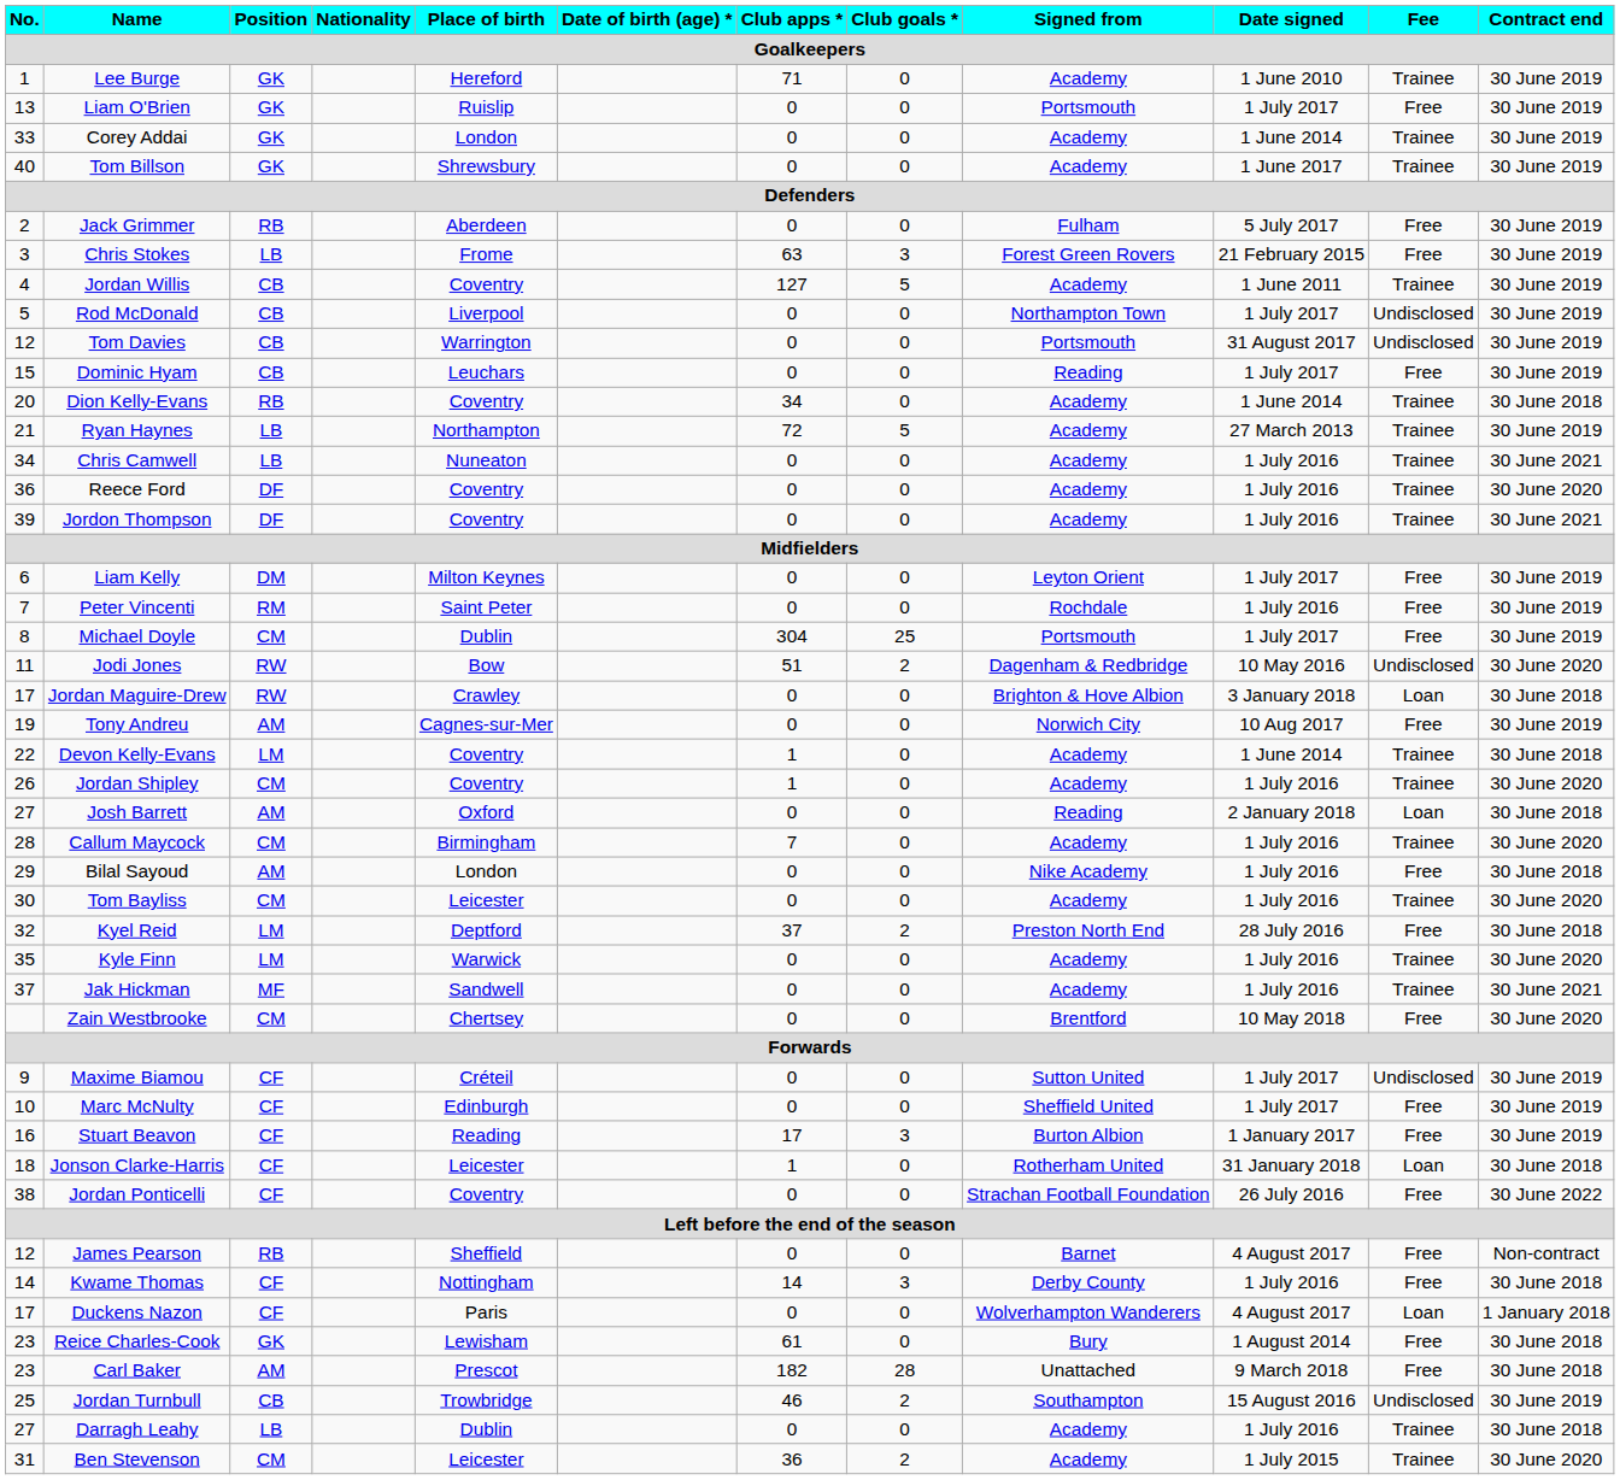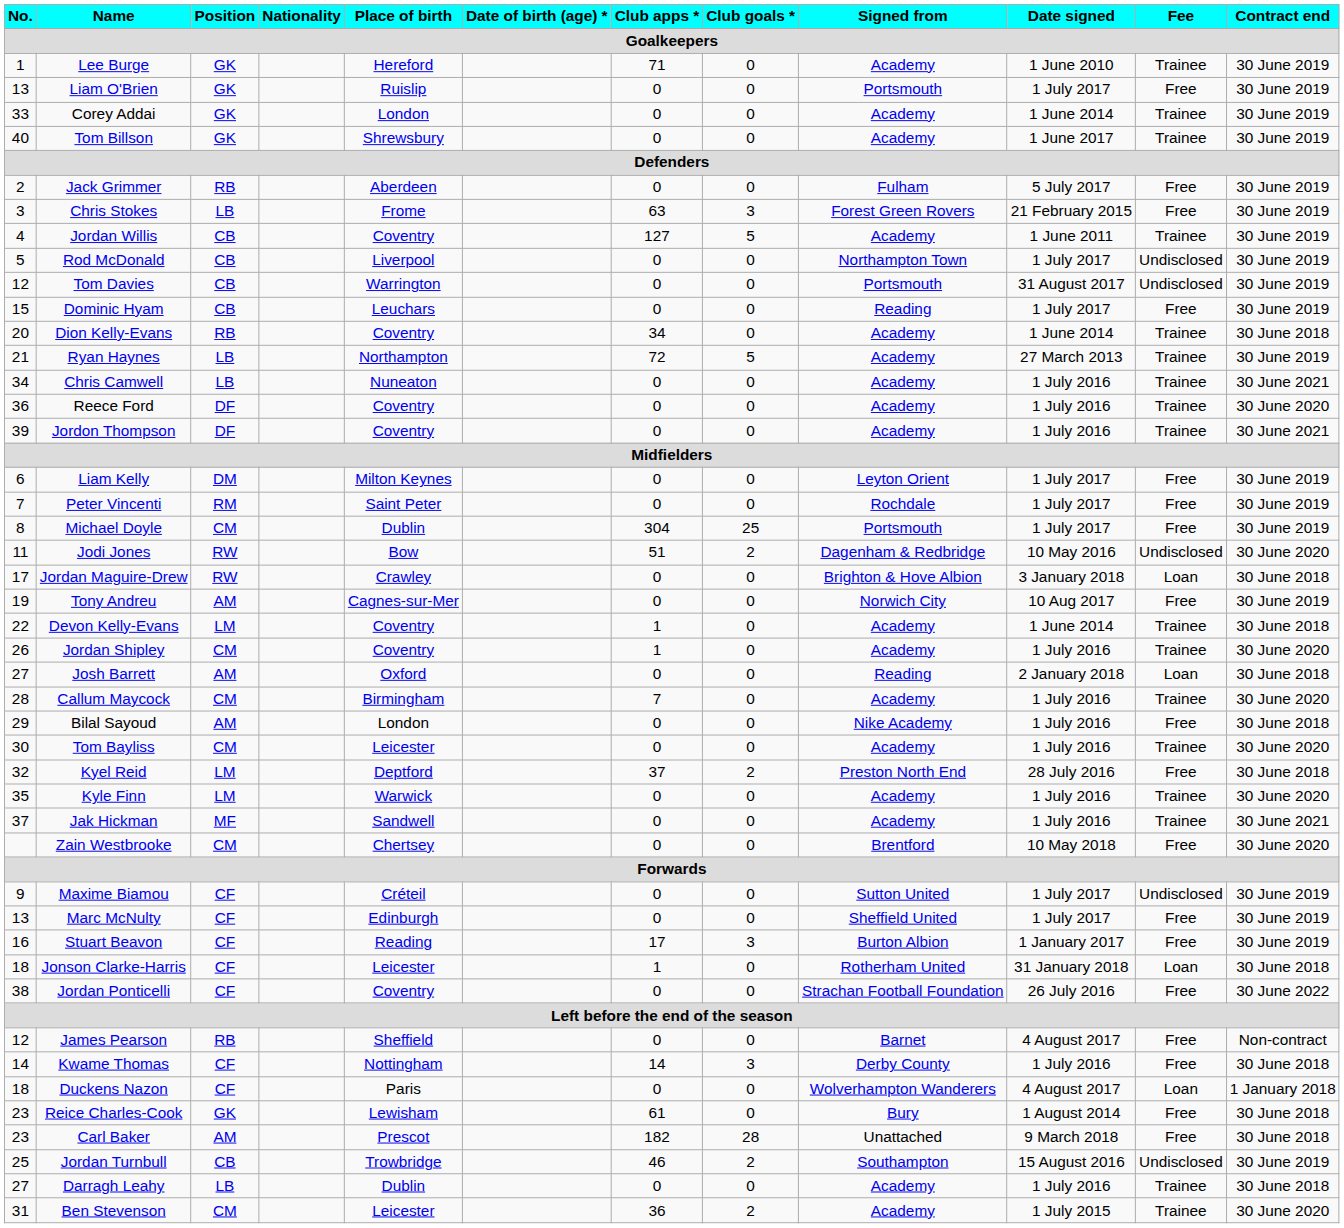Peter Vincenti | Date signed: 1 July 2016 -> 1 July 2017
Marc McNulty | No.: 10 -> 13
Duckens Nazon | No.: 17 -> 18
